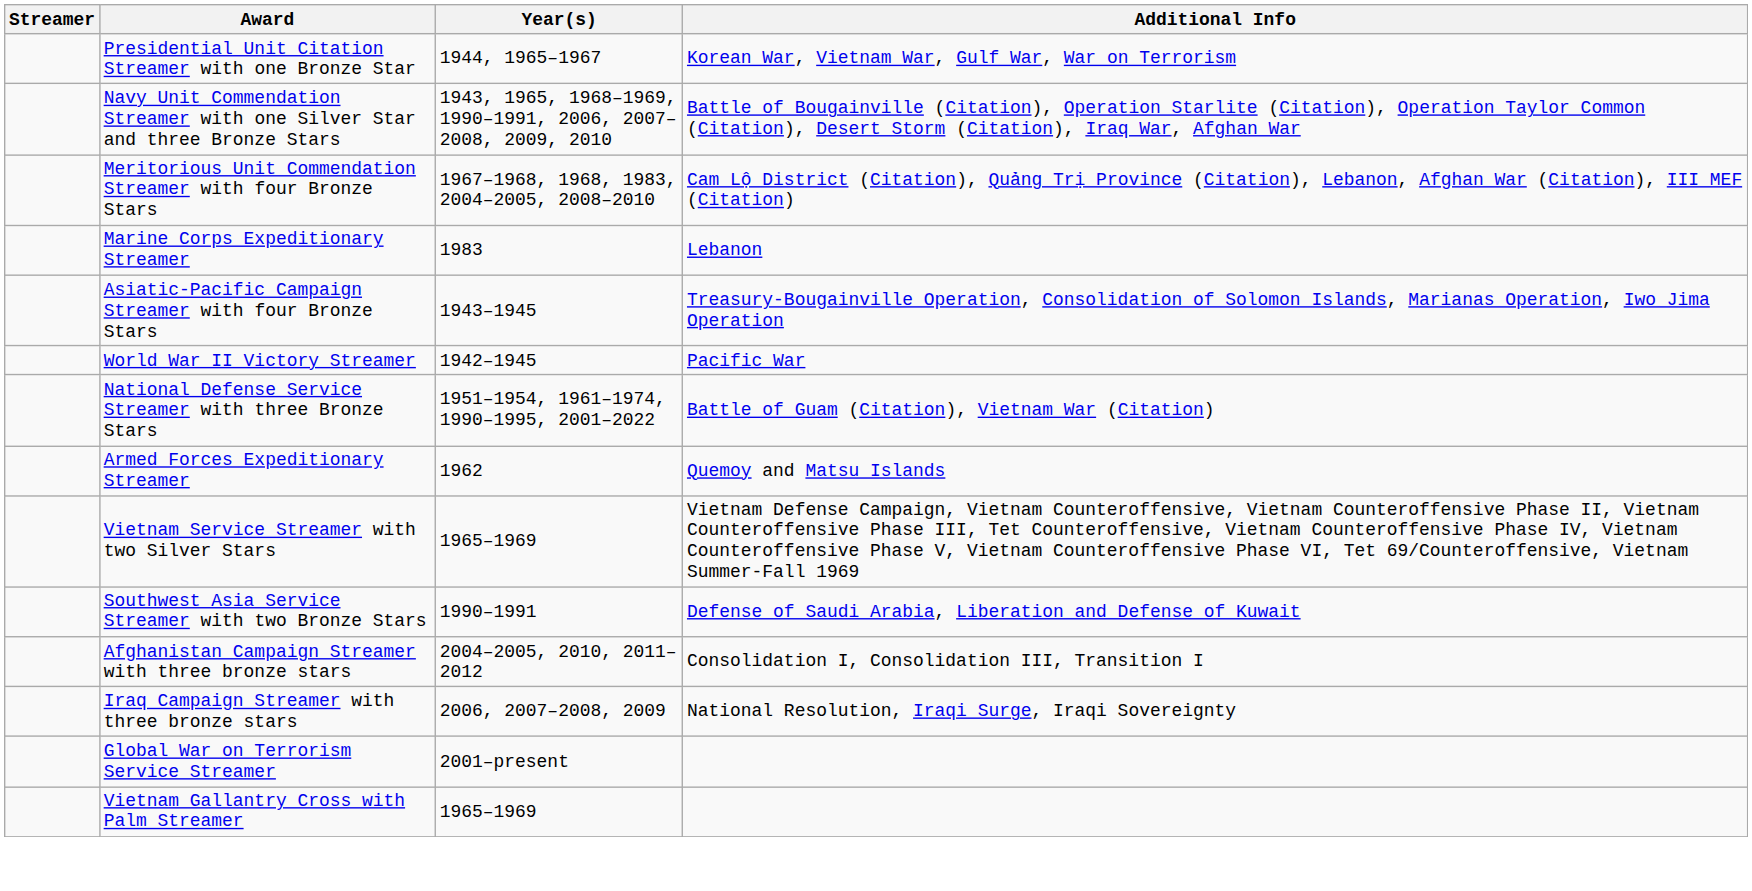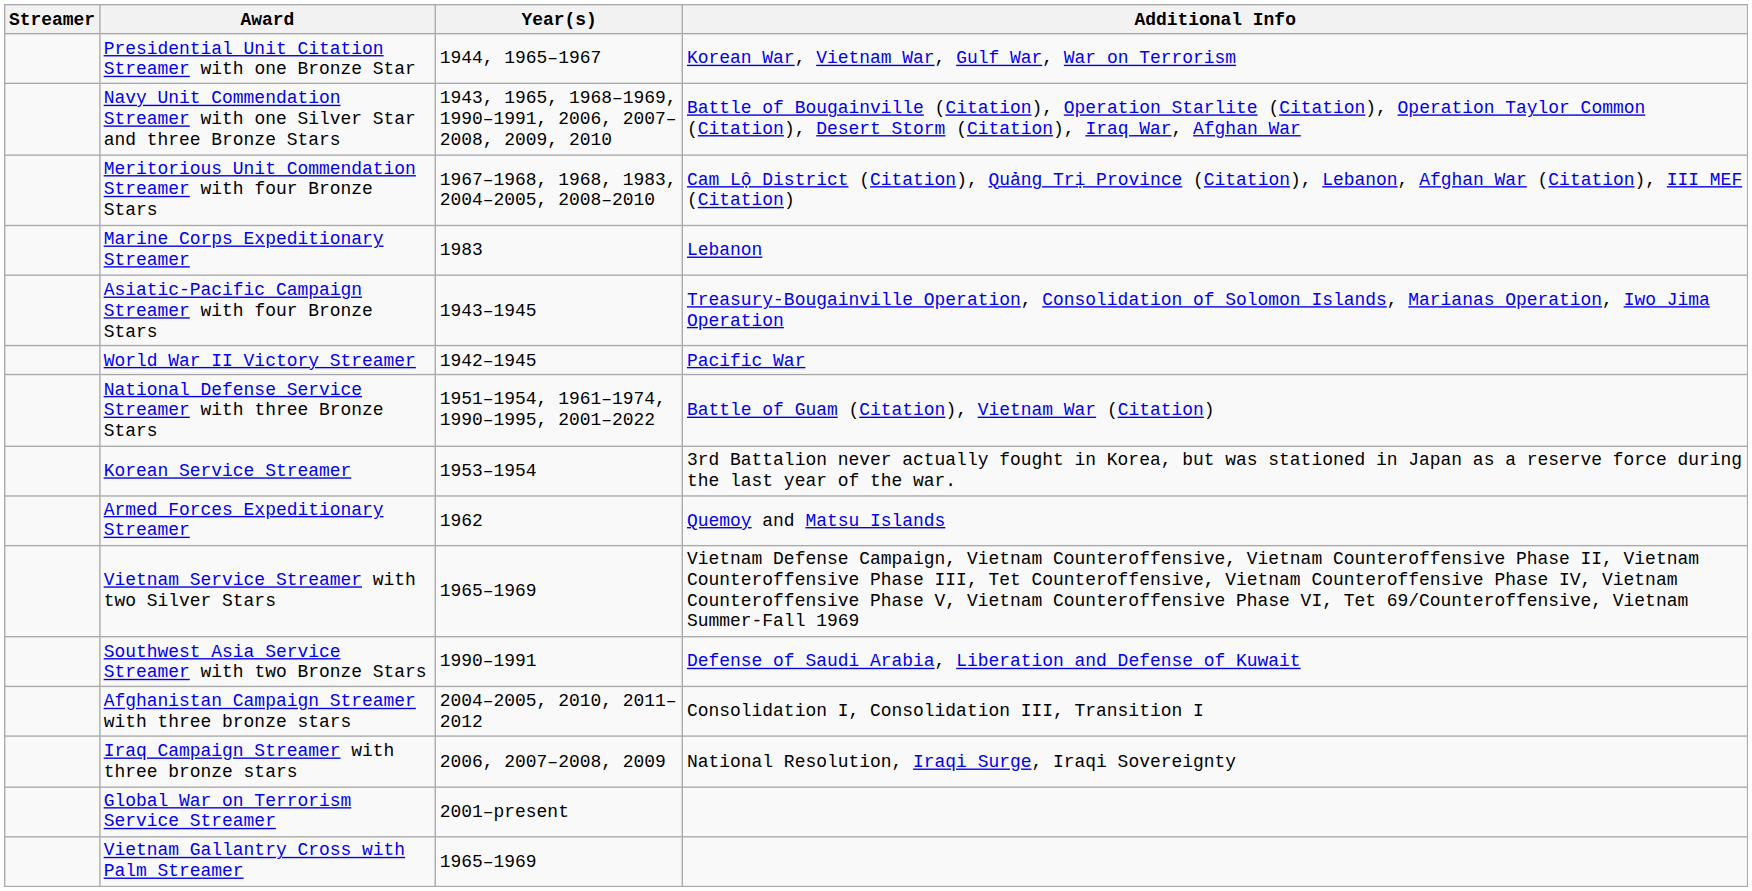+ row: Korean Service Streamer | 1953–1954 | 3rd Battalion never actually fought in Korea, but was stationed in Japan as a reserve force during the last year of the war.
